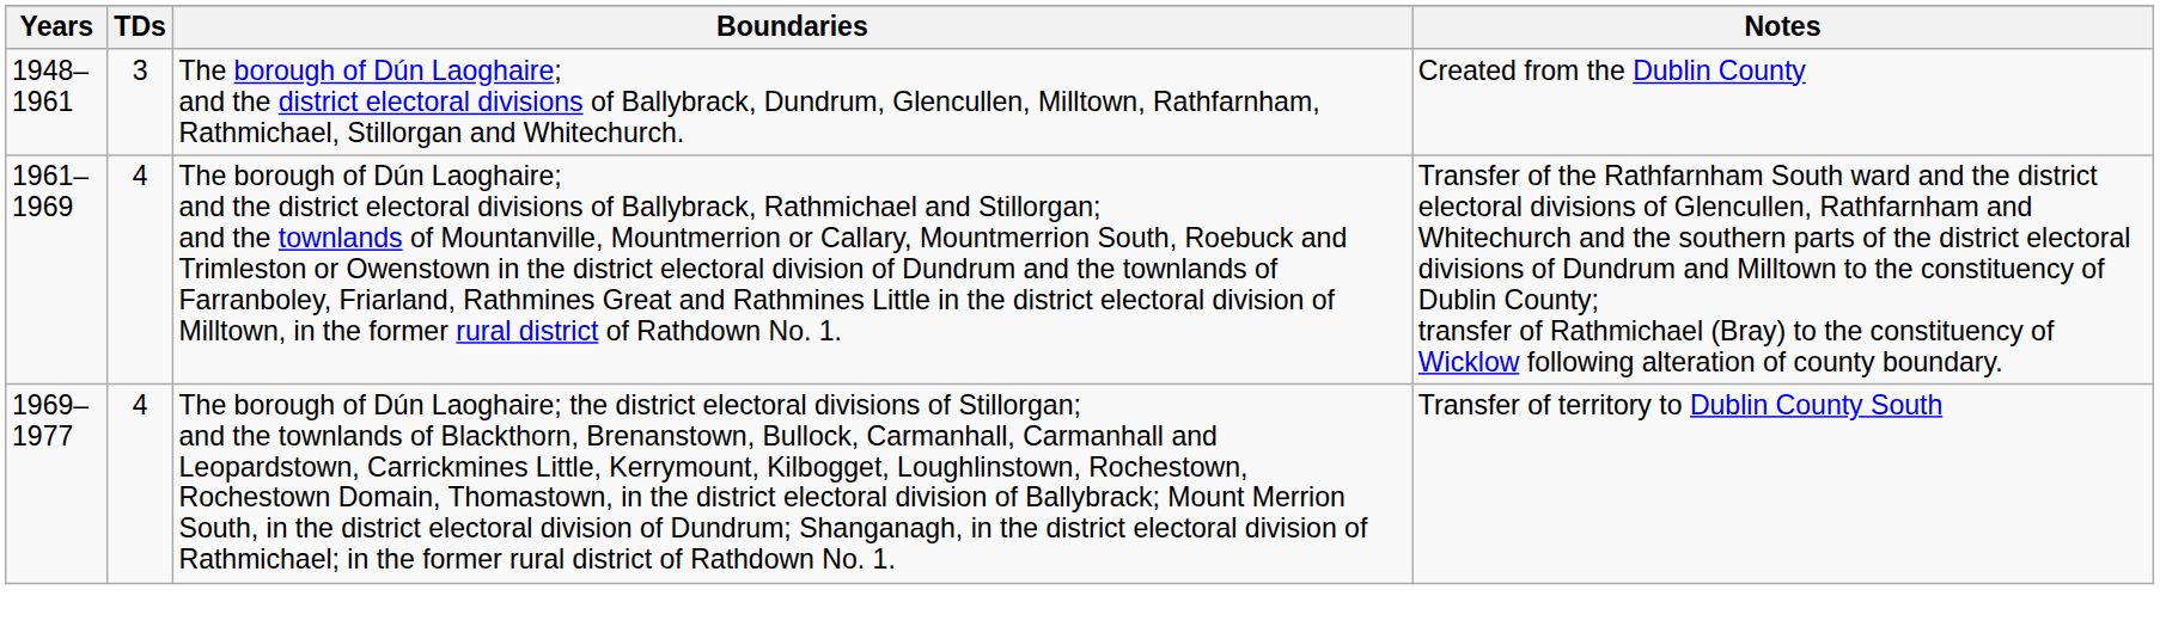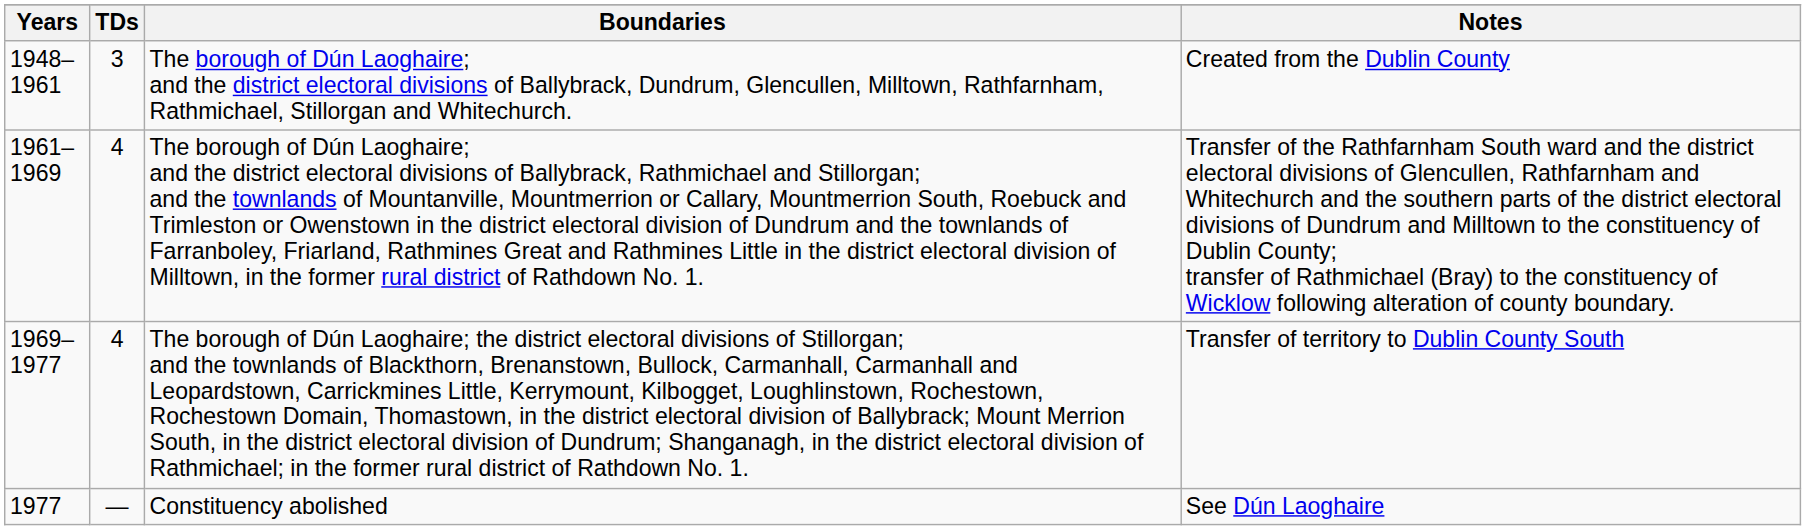+ row: 1977 | — | Constituency abolished | See Dún Laoghaire
